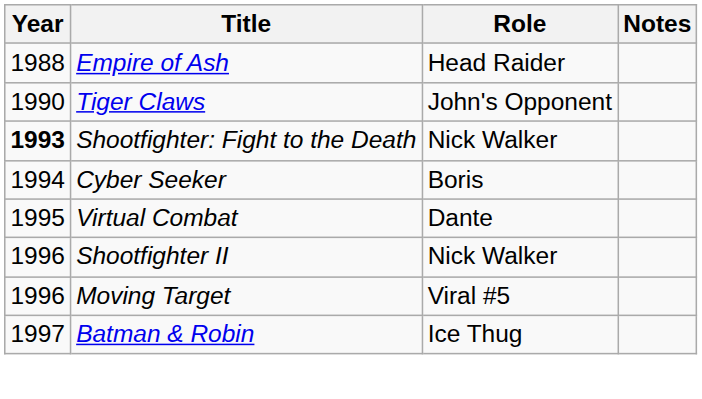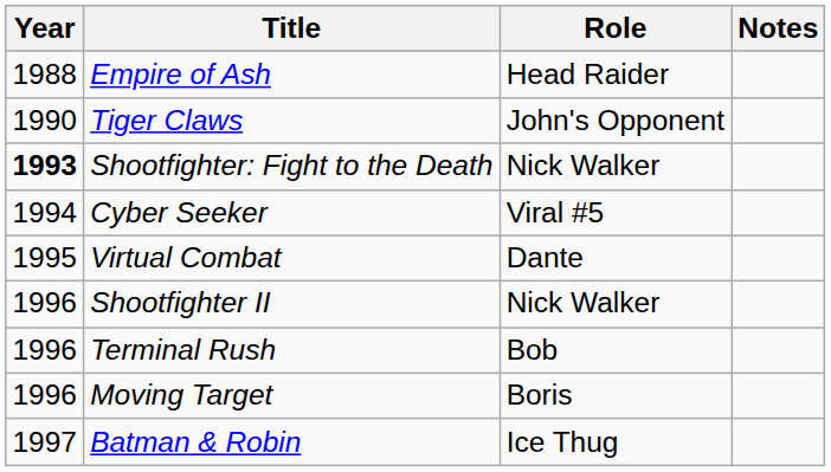Cyber Seeker | Role: Boris -> Viral #5
+ row: 1996 | Terminal Rush | Bob
Moving Target | Role: Viral #5 -> Boris
